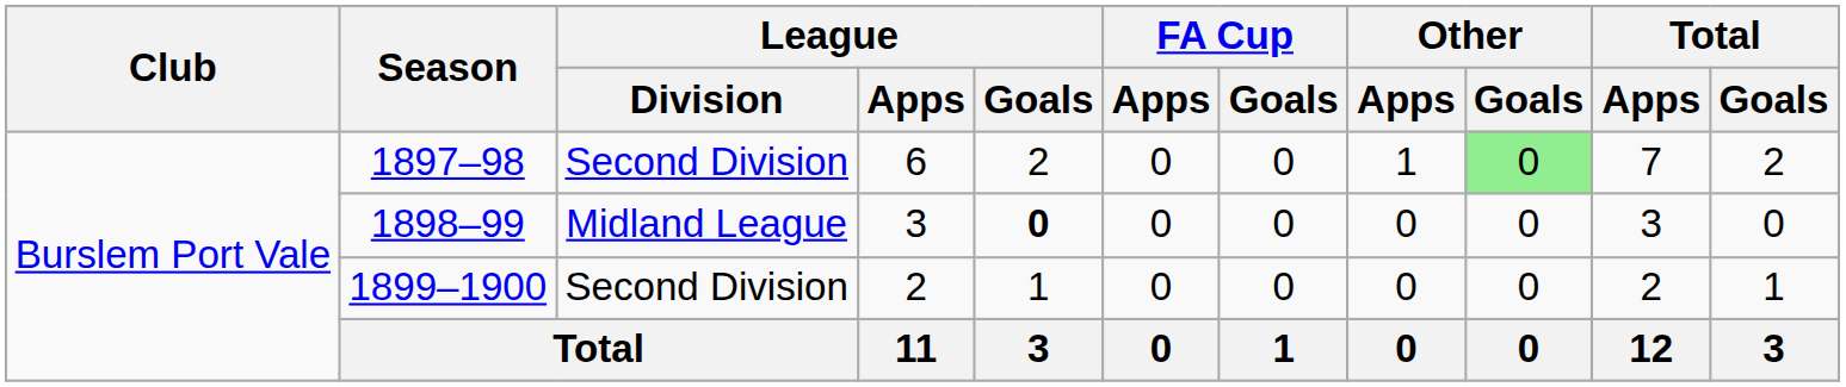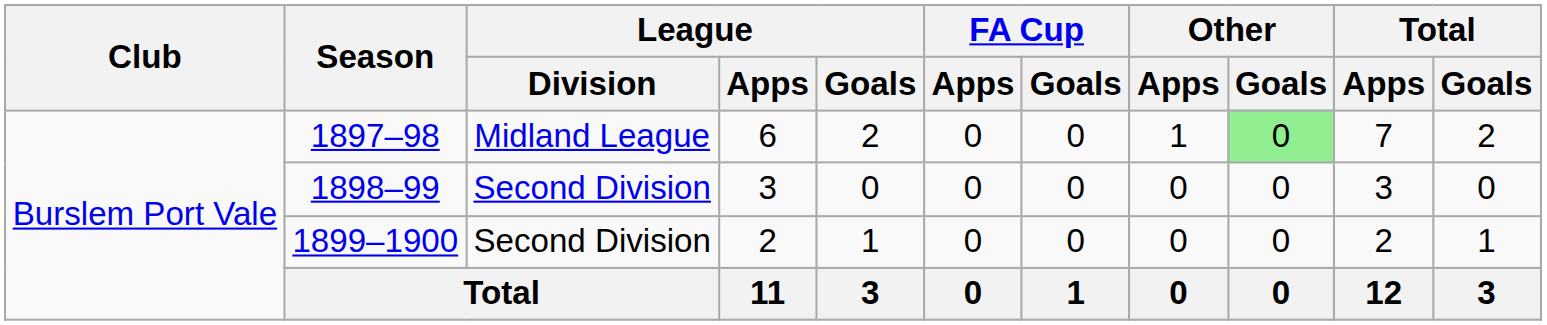1897–98 | League / Division: Second Division -> Midland League
1898–99 | League / Division: Midland League -> Second Division
1898–99 | League / Goals: bold -> normal
